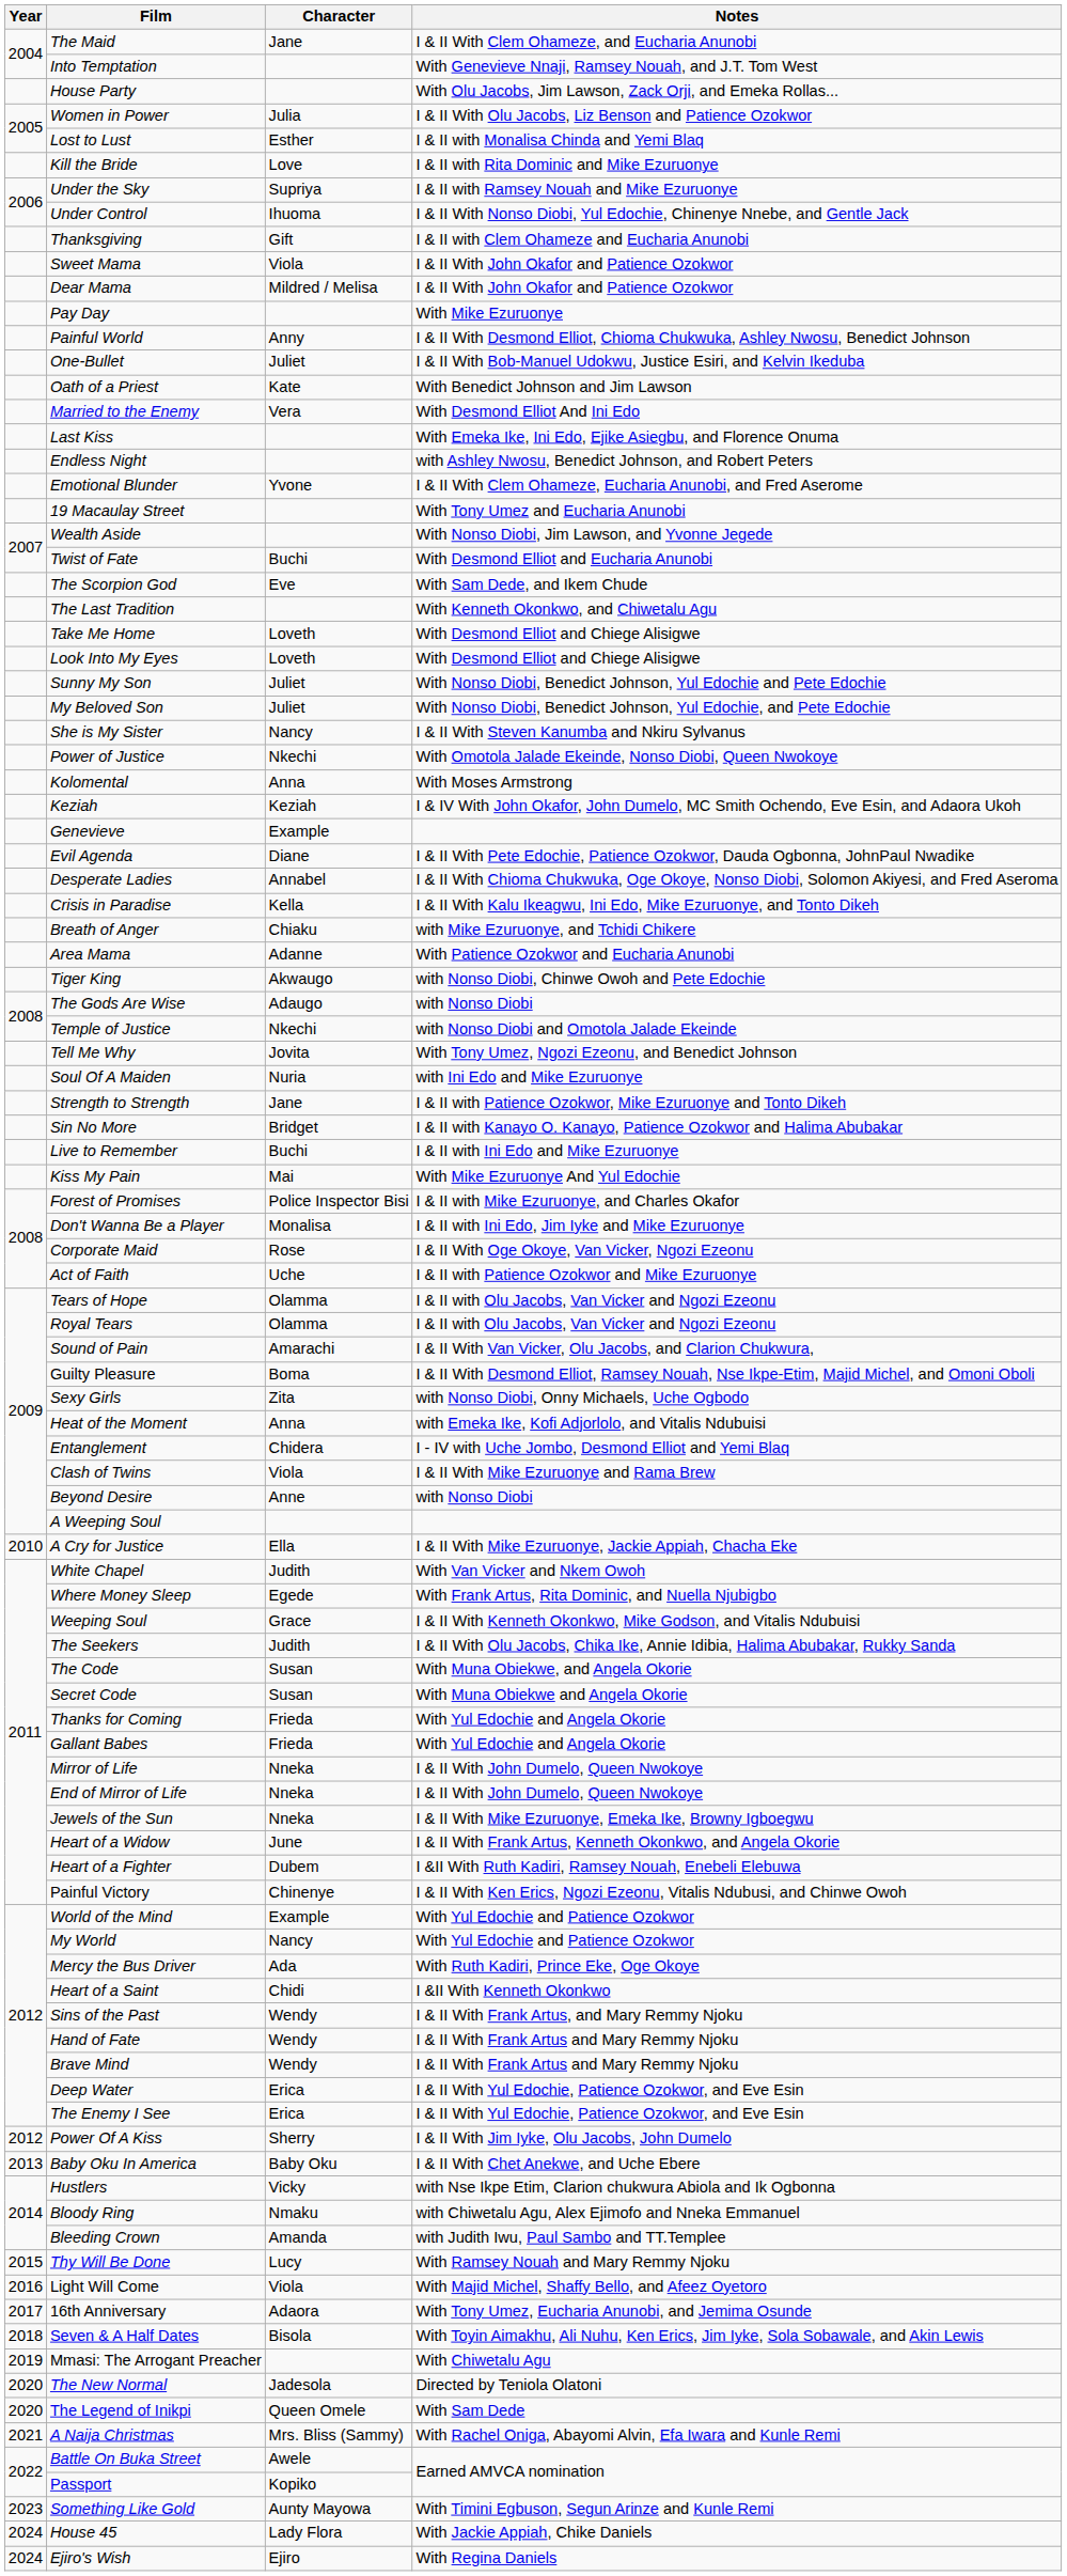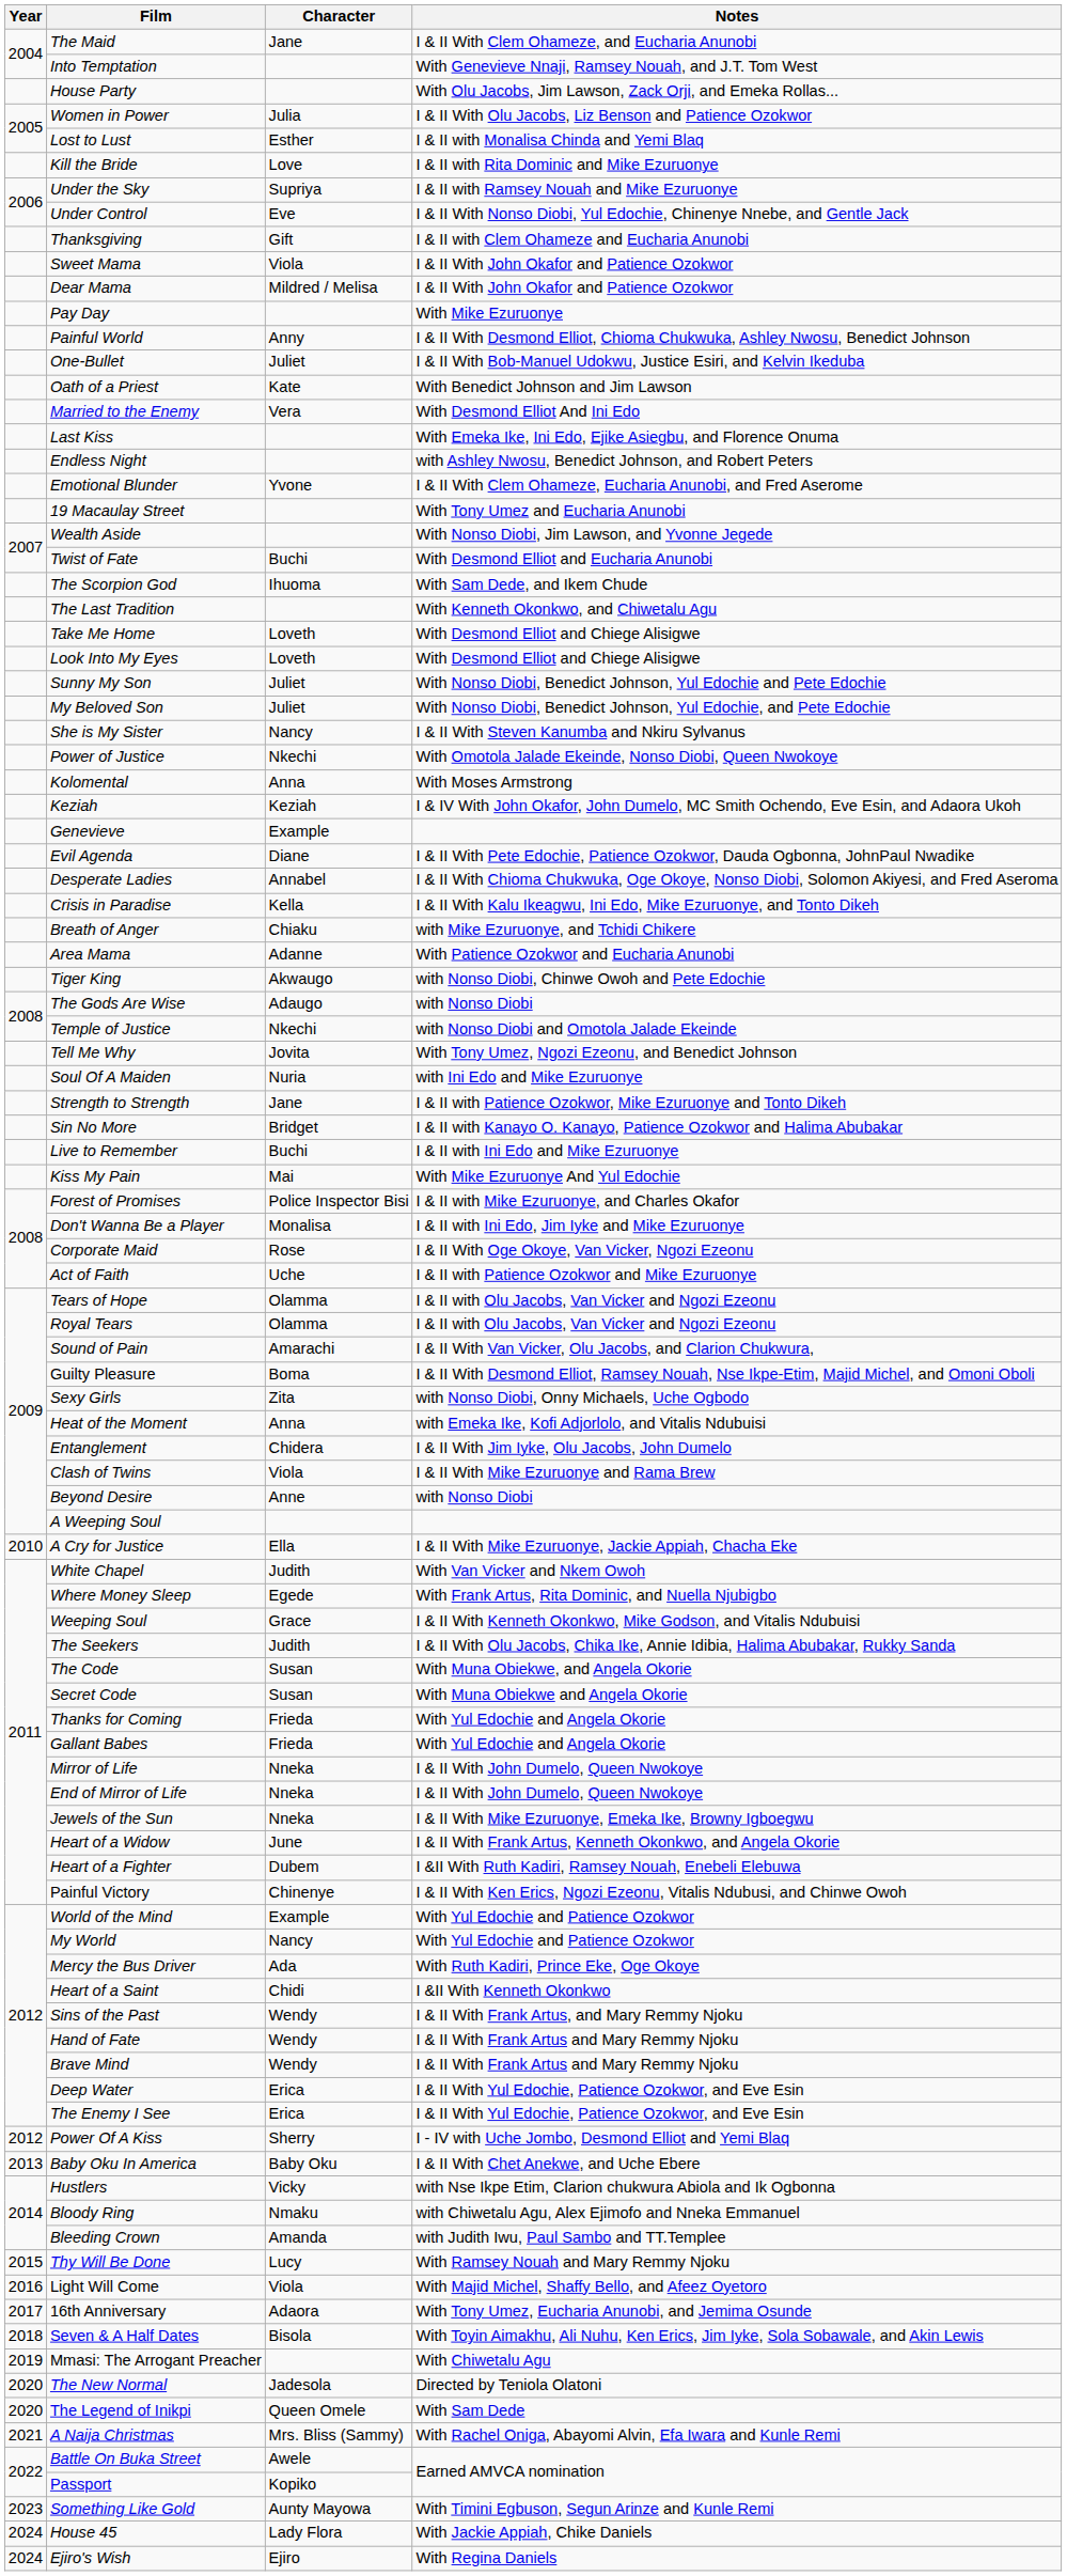Under Control | Character: Ihuoma -> Eve
The Scorpion God | Character: Eve -> Ihuoma
Entanglement | Notes: I - IV with Uche Jombo, Desmond Elliot and Yemi Blaq -> I & II With Jim Iyke, Olu Jacobs, John Dumelo
Power Of A Kiss | Notes: I & II With Jim Iyke, Olu Jacobs, John Dumelo -> I - IV with Uche Jombo, Desmond Elliot and Yemi Blaq
